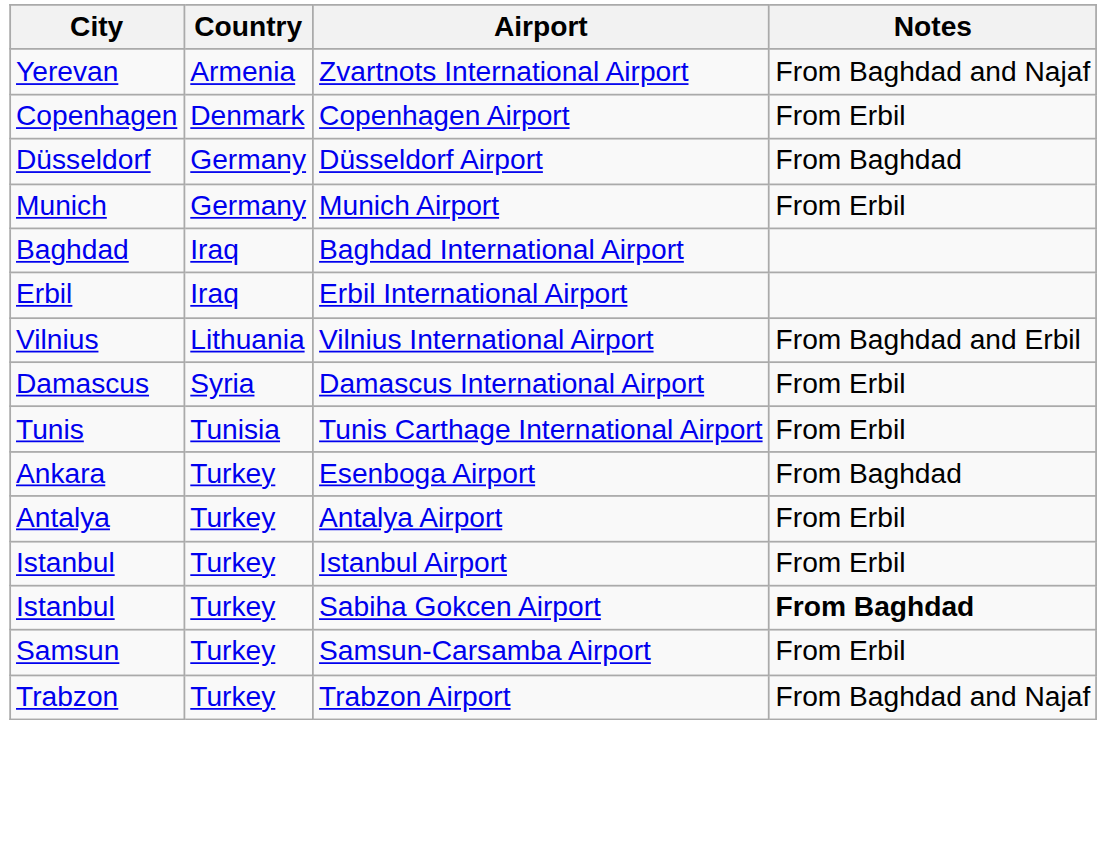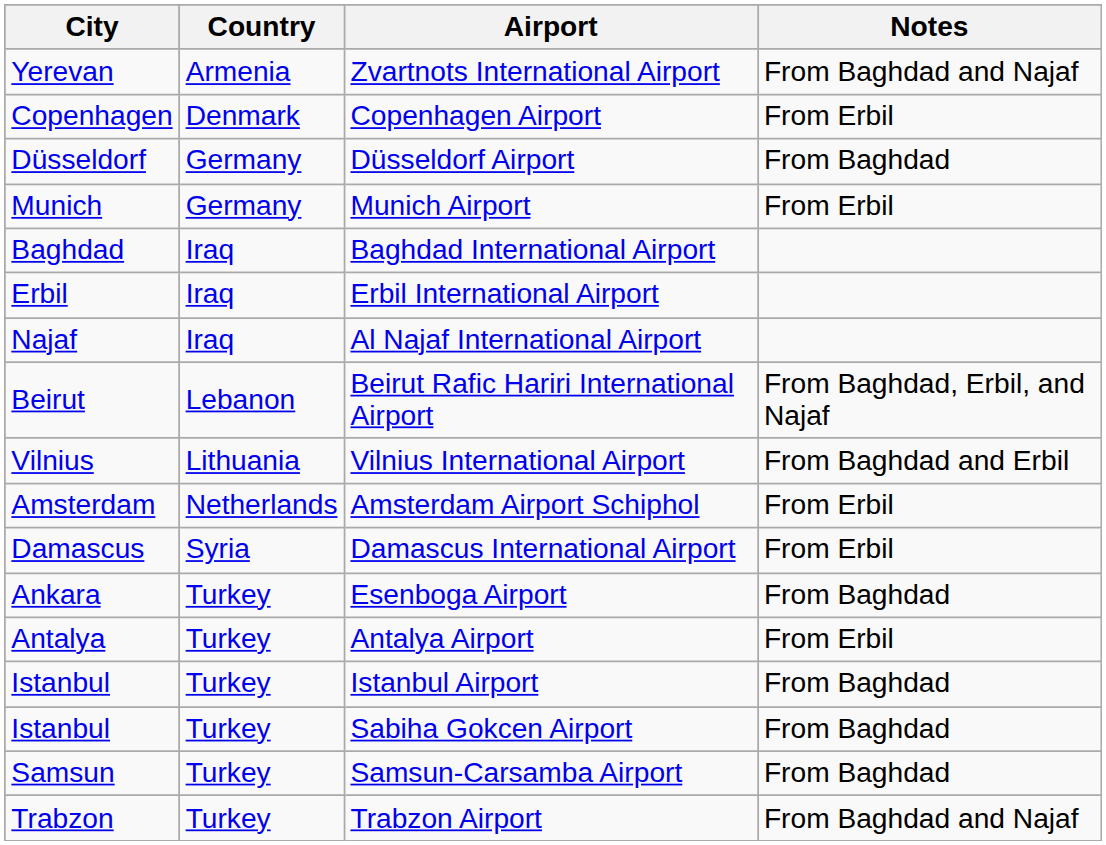+ row: Najaf | Iraq | Al Najaf International Airport
+ row: Beirut | Lebanon | Beirut Rafic Hariri International Airport | From Baghdad, Erbil, and Najaf
+ row: Amsterdam | Netherlands | Amsterdam Airport Schiphol | From Erbil
- row: Tunis | Tunisia | Tunis Carthage International Airport | From Erbil
Istanbul Airport | Notes: From Erbil -> From Baghdad
Sabiha Gokcen Airport | Notes: bold -> normal
Samsun-Carsamba Airport | Notes: From Erbil -> From Baghdad
